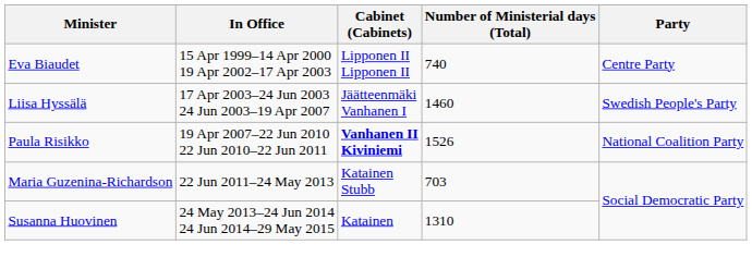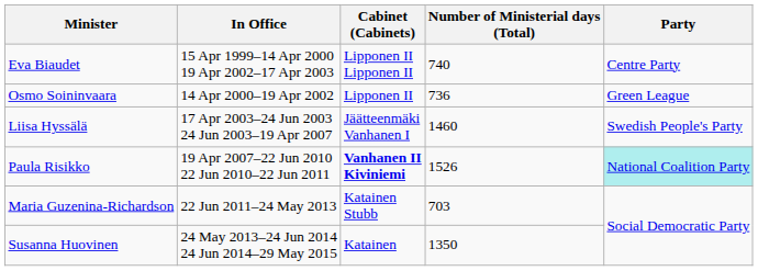+ row: Osmo Soininvaara | 14 Apr 2000–19 Apr 2002 | Lipponen II | 736 | Green League
Paula Risikko | Party: no background -> paleturquoise background
Susanna Huovinen | Number of Ministerial days (Total): 1310 -> 1350
